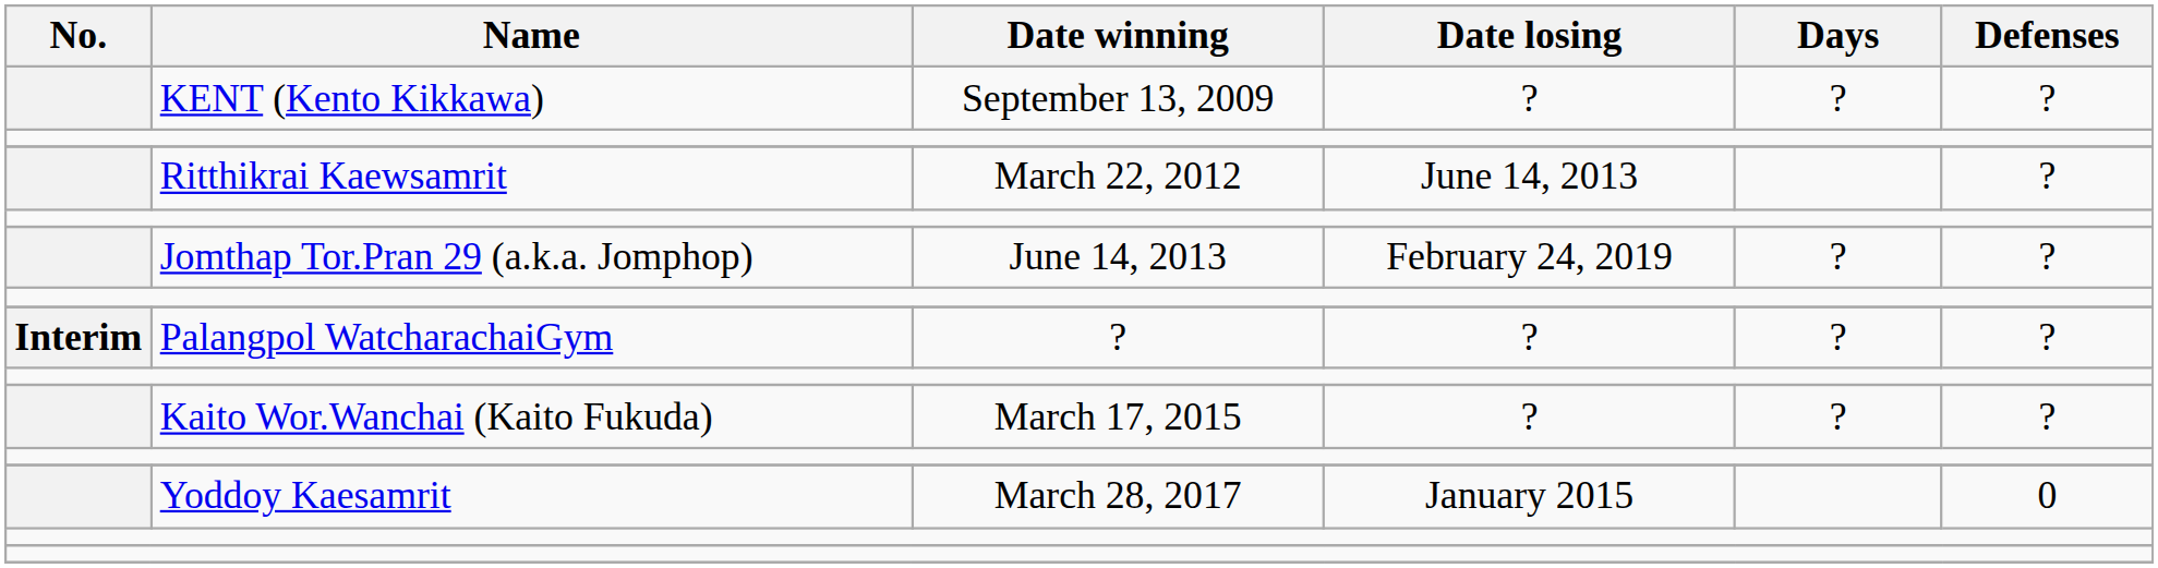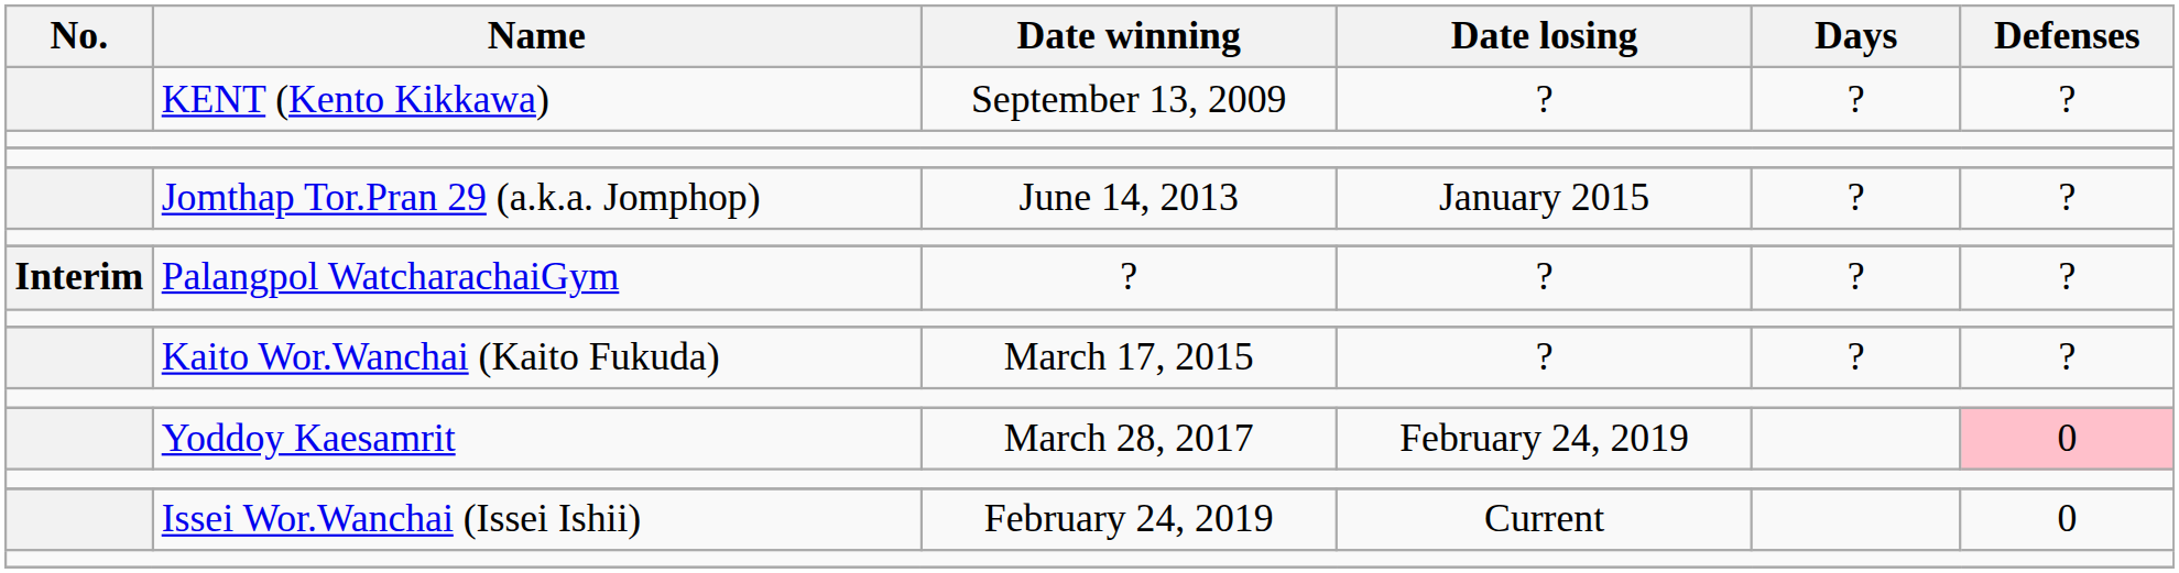- row: Ritthikrai Kaewsamrit | March 22, 2012 | June 14, 2013 | ?
Jomthap Tor.Pran 29 (a.k.a. Jomphop) | Date losing: February 24, 2019 -> January 2015
Yoddoy Kaesamrit | Date losing: January 2015 -> February 24, 2019
Yoddoy Kaesamrit | Defenses: no background -> pink background
+ row: Issei Wor.Wanchai (Issei Ishii) | February 24, 2019 | Current | 0
